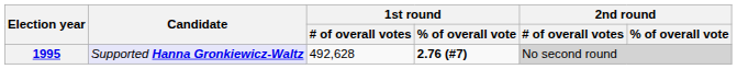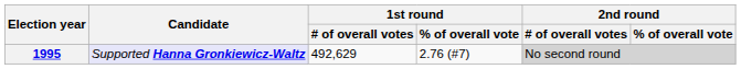1995 | 1st round / # of overall votes: 492,628 -> 492,629
1995 | 1st round / % of overall vote: bold -> normal
